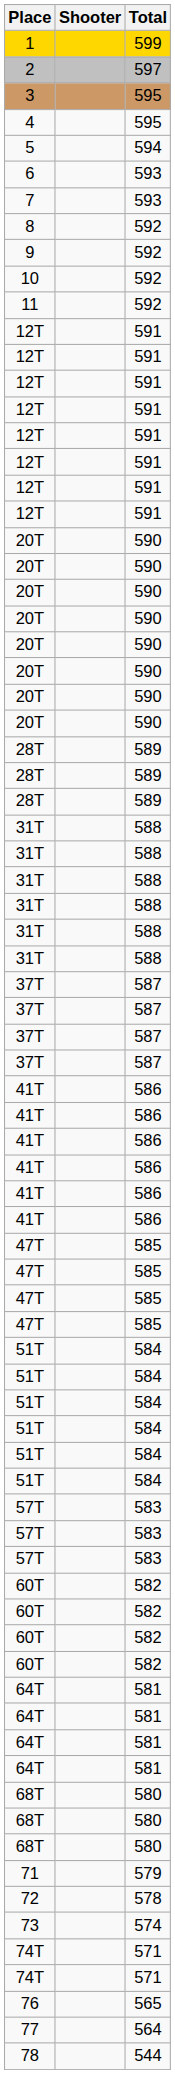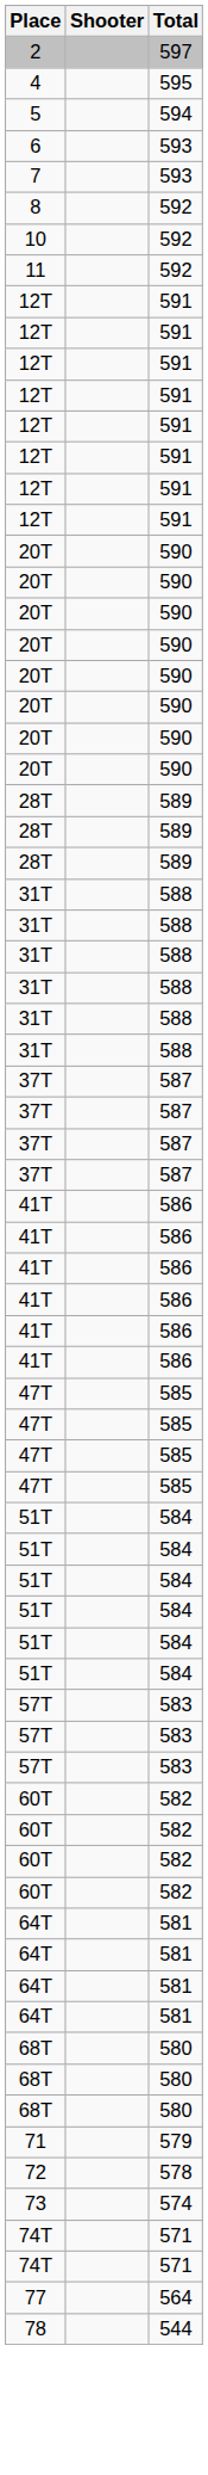- row: 1 | 599
- row: 3 | 595
- row: 9 | 592
- row: 76 | 565
